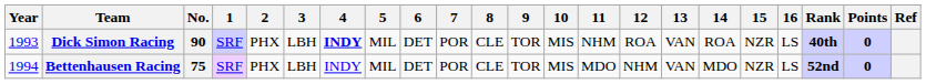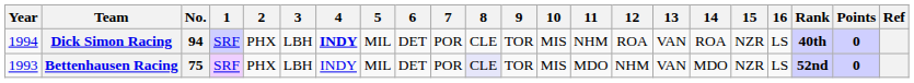Dick Simon Racing | Year: 1993 -> 1994
Dick Simon Racing | No.: 90 -> 94
Bettenhausen Racing | Year: 1994 -> 1993
Bettenhausen Racing | 8: no background -> lavender background
